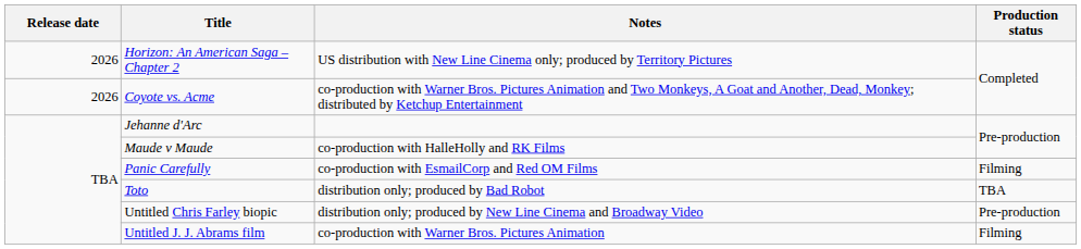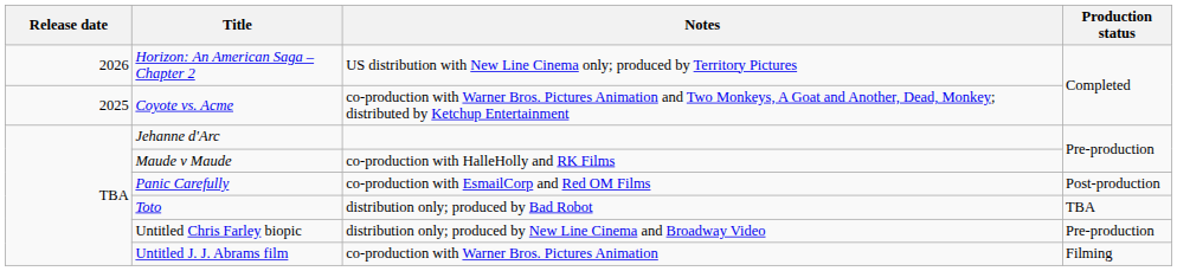Coyote vs. Acme | Release date: 2026 -> 2025
Panic Carefully | Production status: Filming -> Post-production
